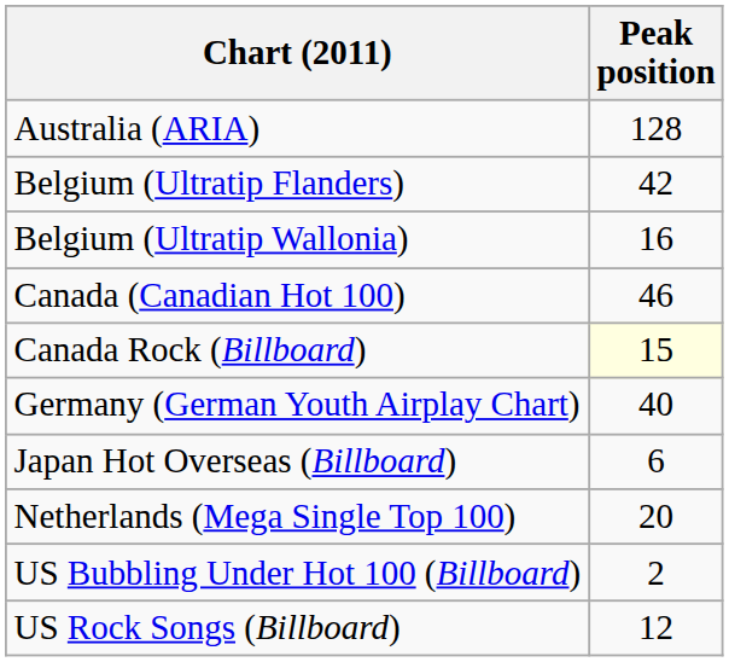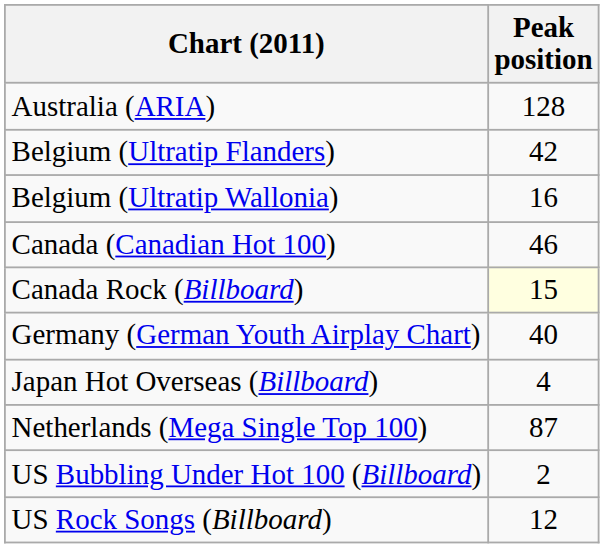Japan Hot Overseas (Billboard) | Peak position: 6 -> 4
Netherlands (Mega Single Top 100) | Peak position: 20 -> 87
